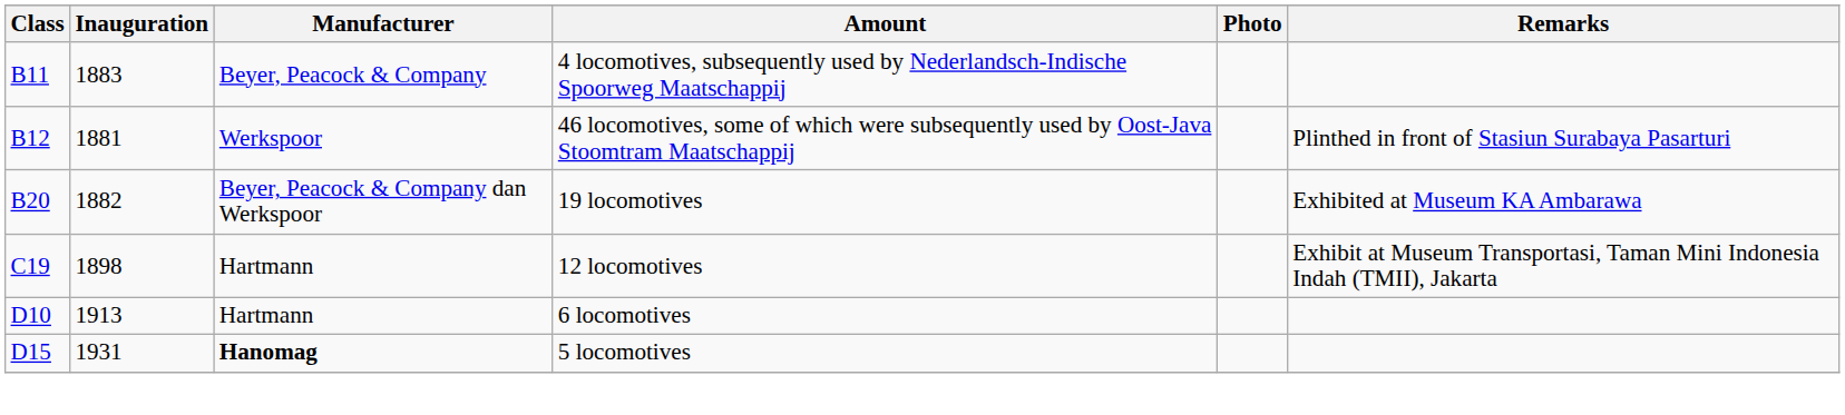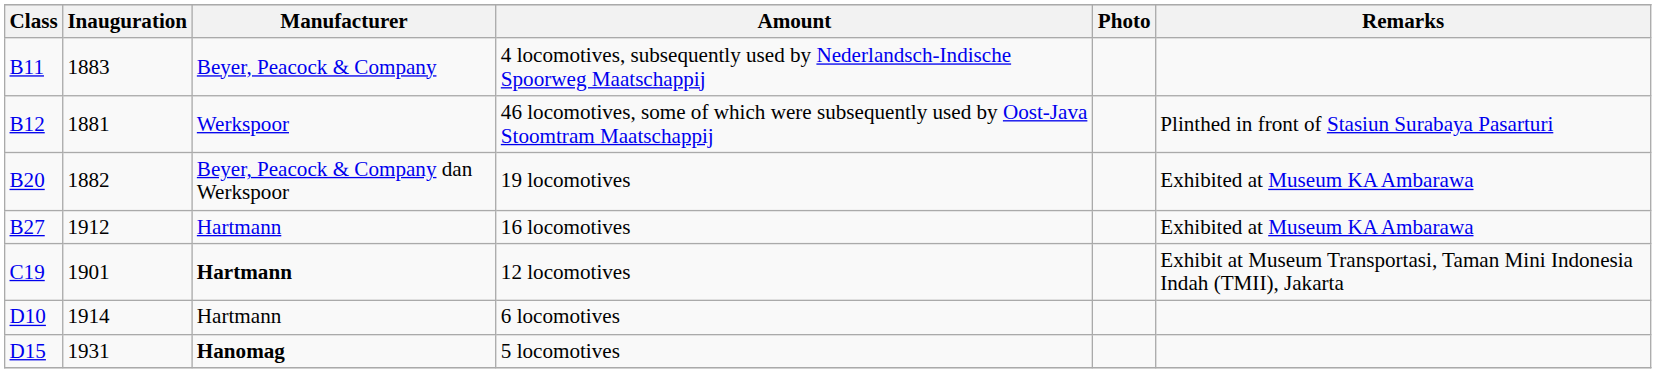+ row: B27 | 1912 | Hartmann | 16 locomotives | Exhibited at Museum KA Ambarawa
12 locomotives | Inauguration: 1898 -> 1901
12 locomotives | Manufacturer: normal -> bold
6 locomotives | Inauguration: 1913 -> 1914
